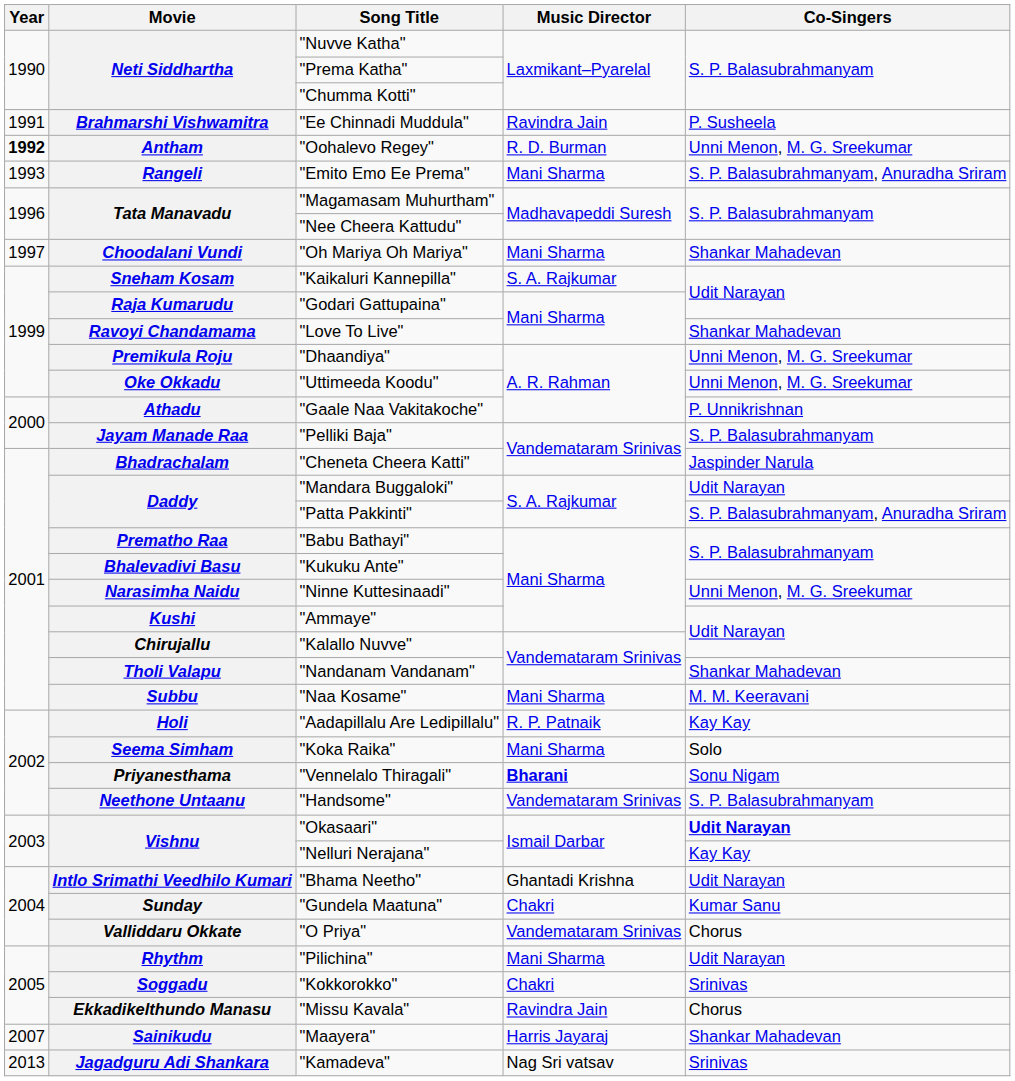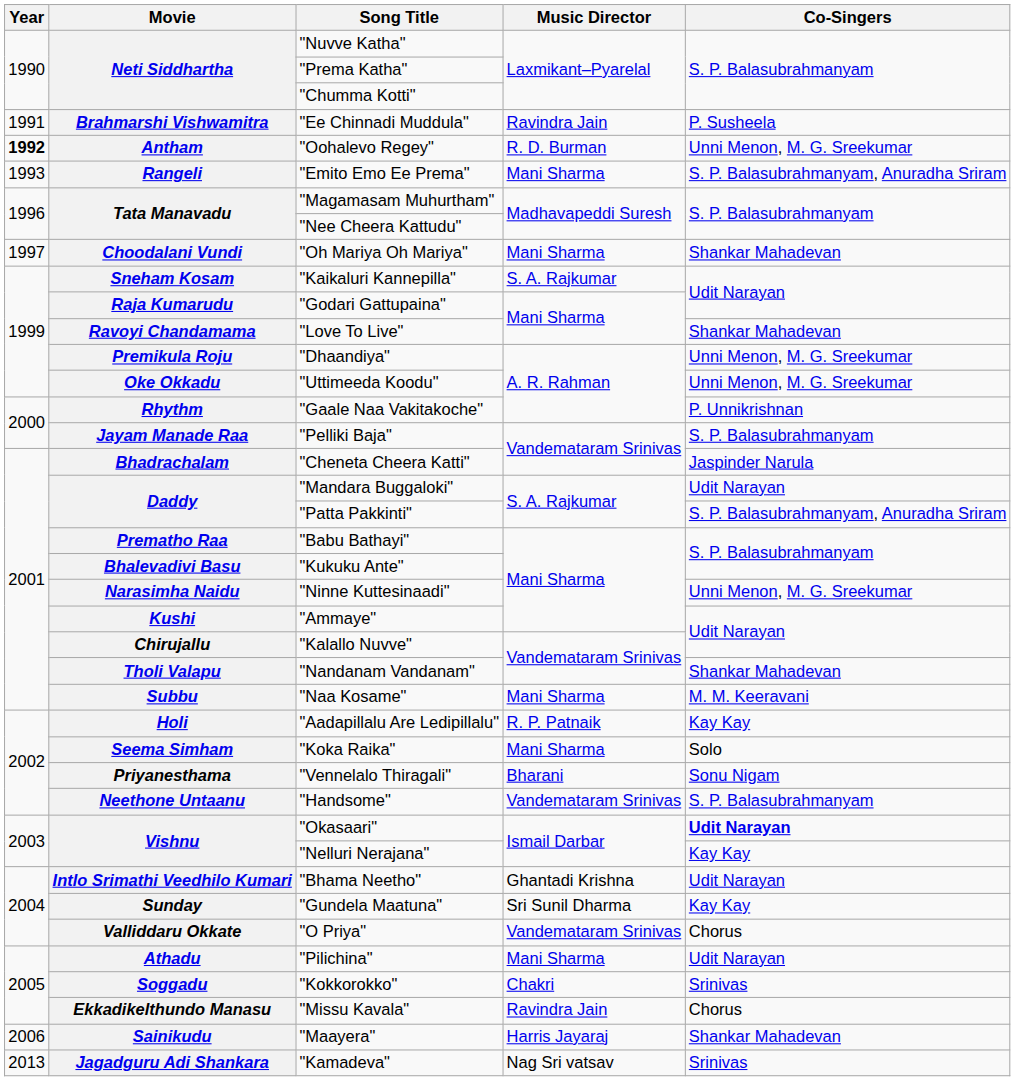"Gaale Naa Vakitakoche" | Movie: Athadu -> Rhythm
"Vennelalo Thiragali" | Music Director: bold -> normal
"Gundela Maatuna" | Music Director: Chakri -> Sri Sunil Dharma
"Gundela Maatuna" | Co-Singers: Kumar Sanu -> Kay Kay
"Pilichina" | Movie: Rhythm -> Athadu
"Maayera" | Year: 2007 -> 2006
